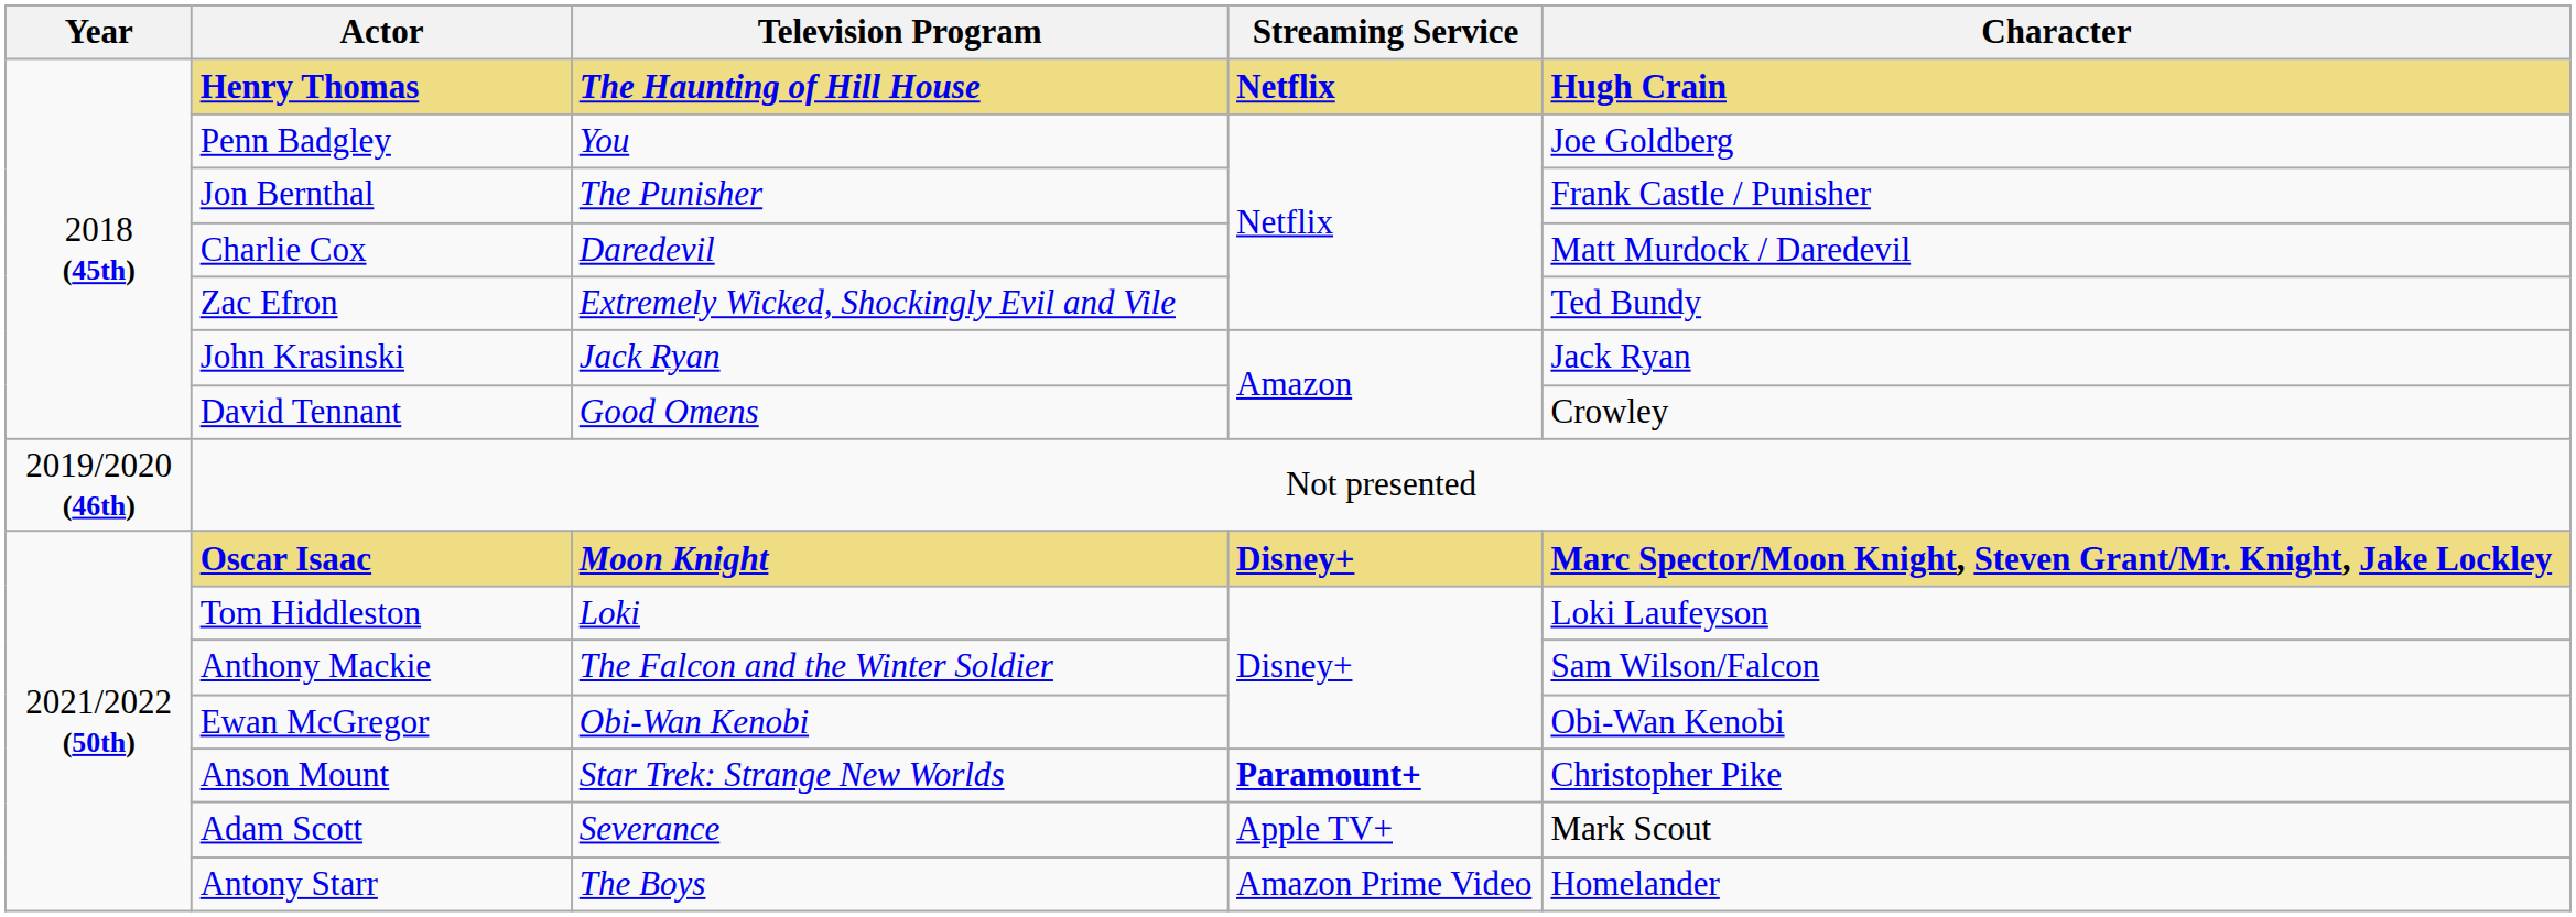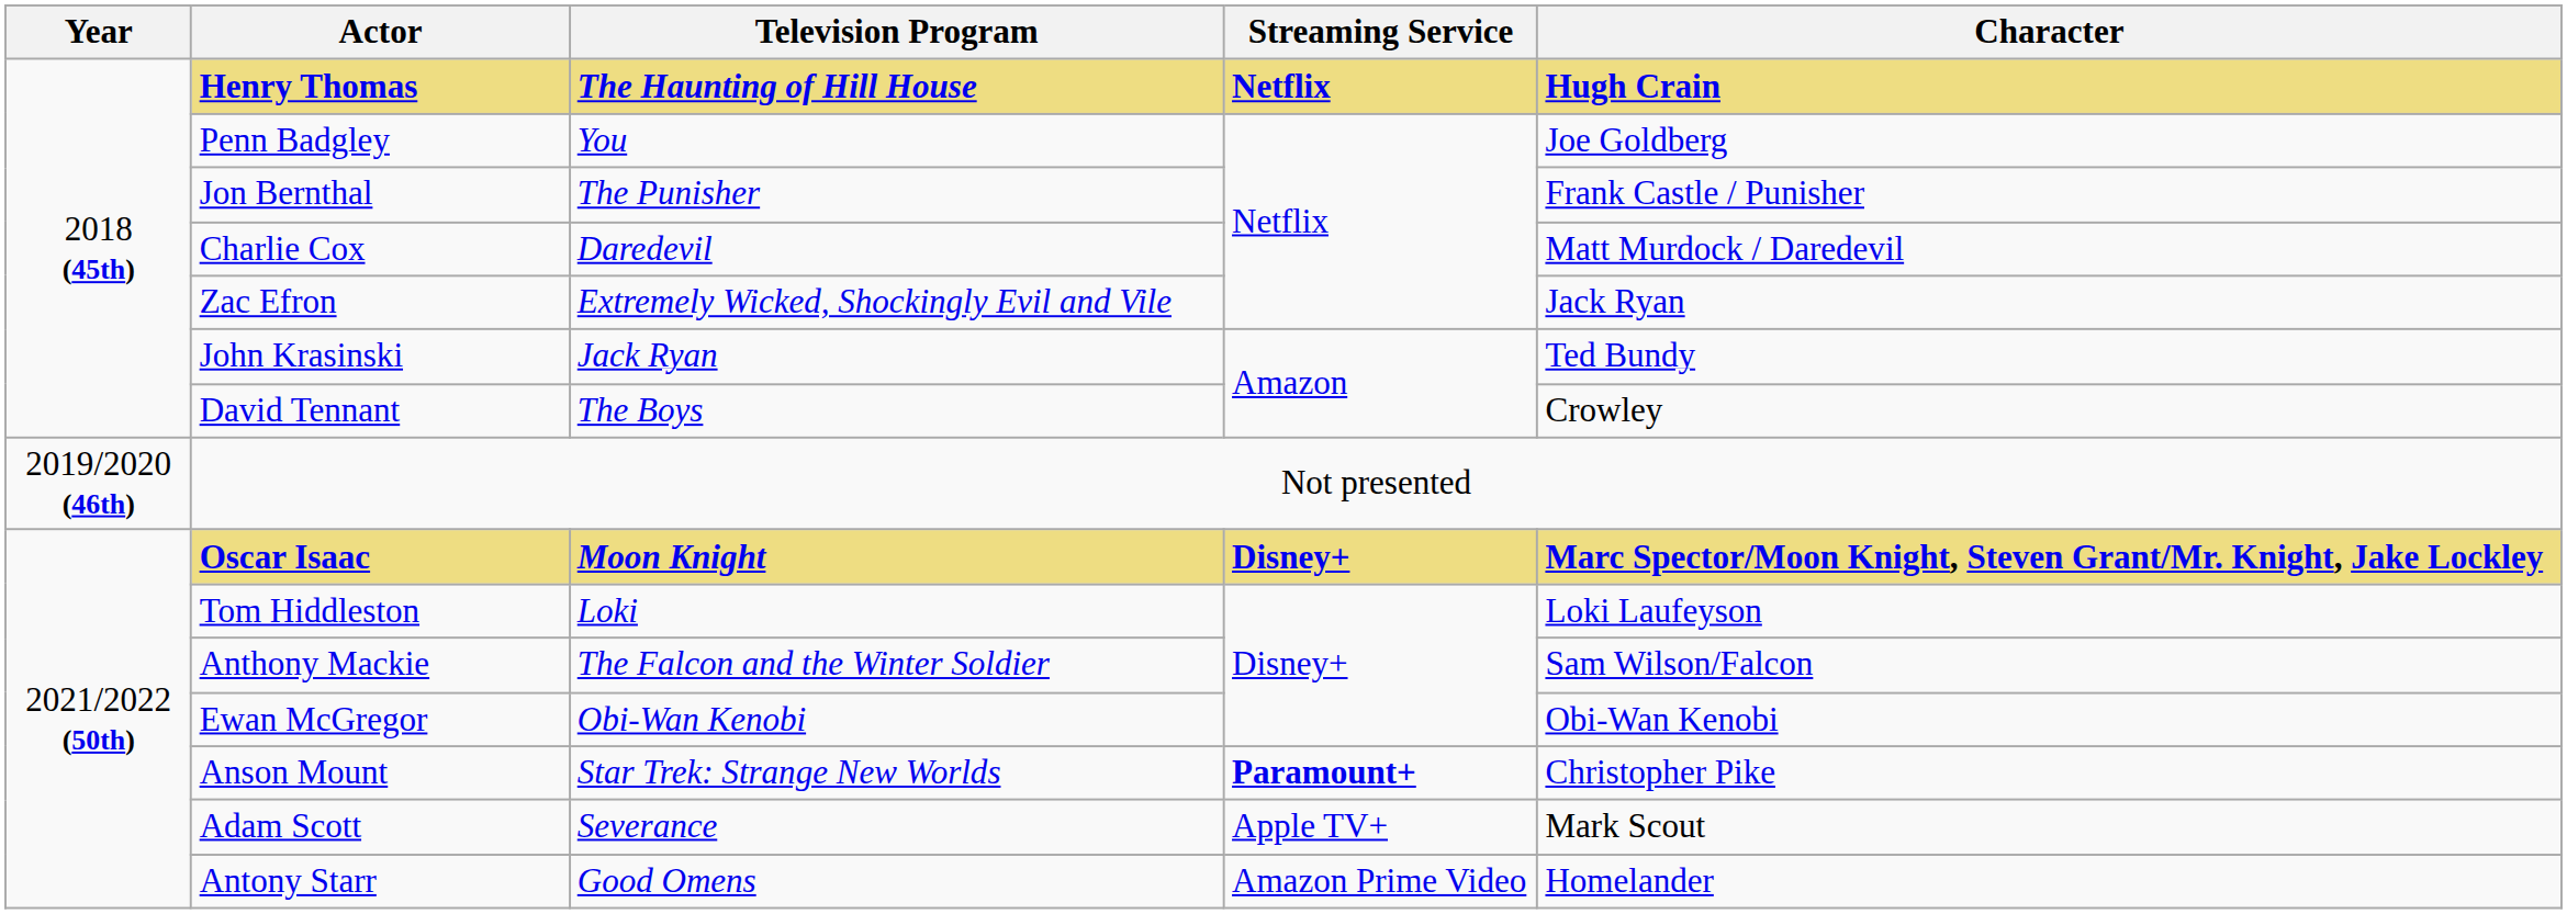Zac Efron | Character: Ted Bundy -> Jack Ryan
John Krasinski | Character: Jack Ryan -> Ted Bundy
David Tennant | Television Program: Good Omens -> The Boys
Antony Starr | Television Program: The Boys -> Good Omens
